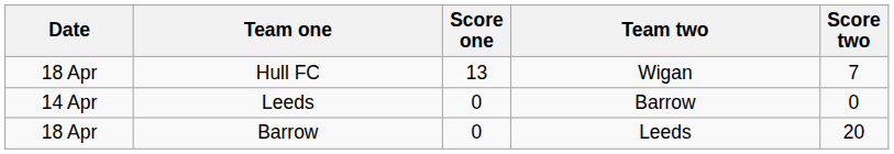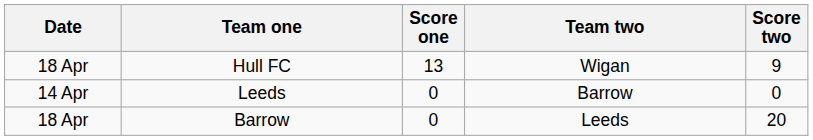Hull FC | Score two: 7 -> 9
